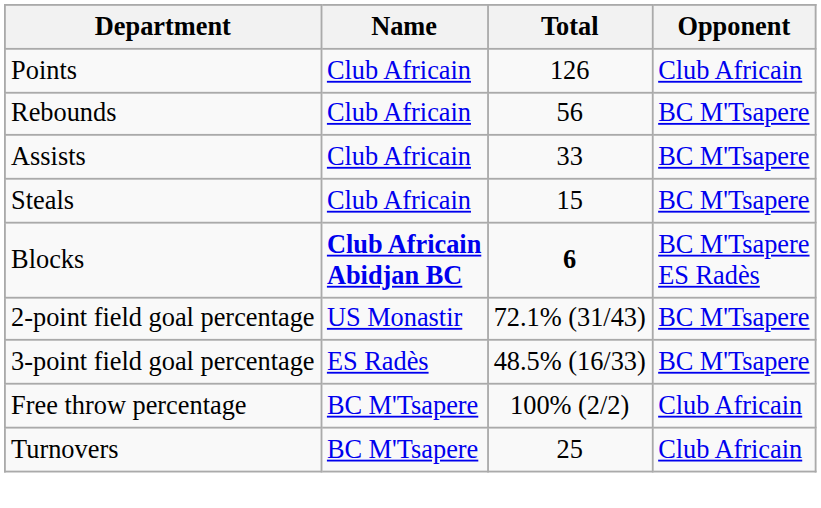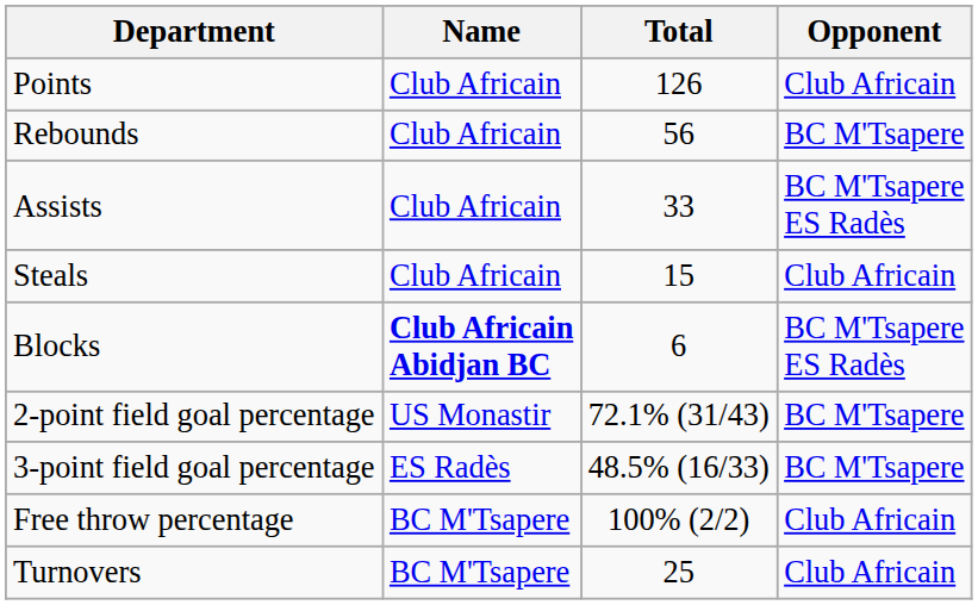Assists | Opponent: BC M'Tsapere -> BC M'Tsapere ES Radès
Steals | Opponent: BC M'Tsapere -> Club Africain
Blocks | Total: bold -> normal
